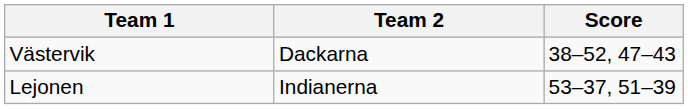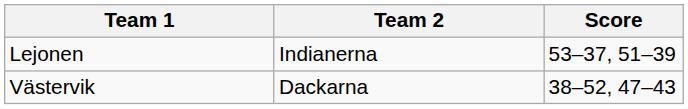rows swapped: Lejonen <-> Västervik
